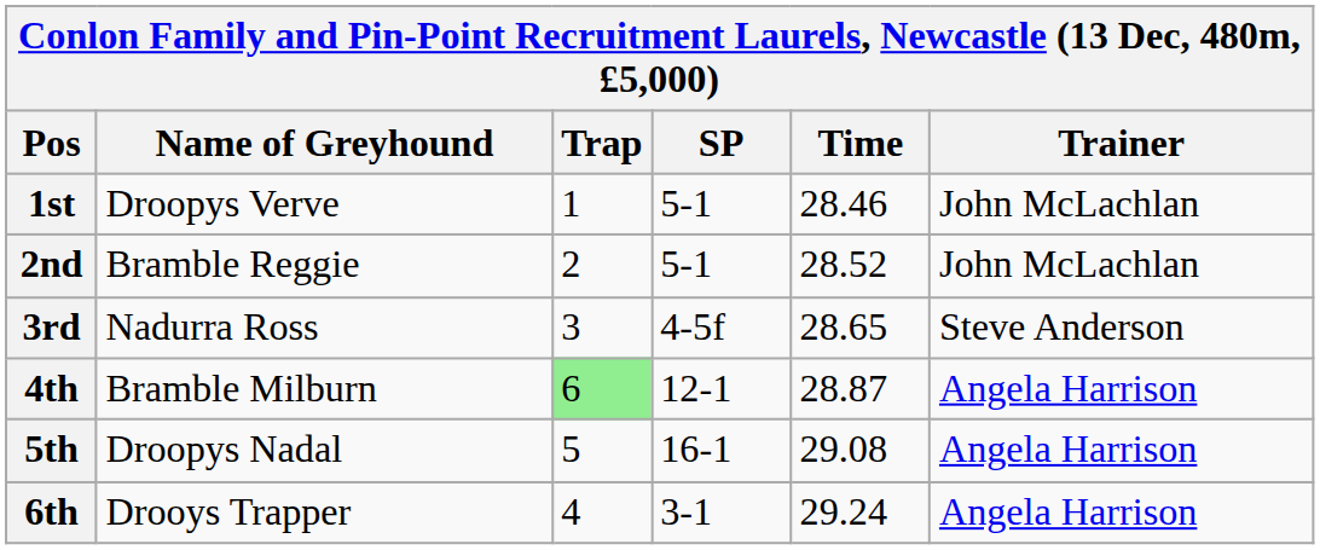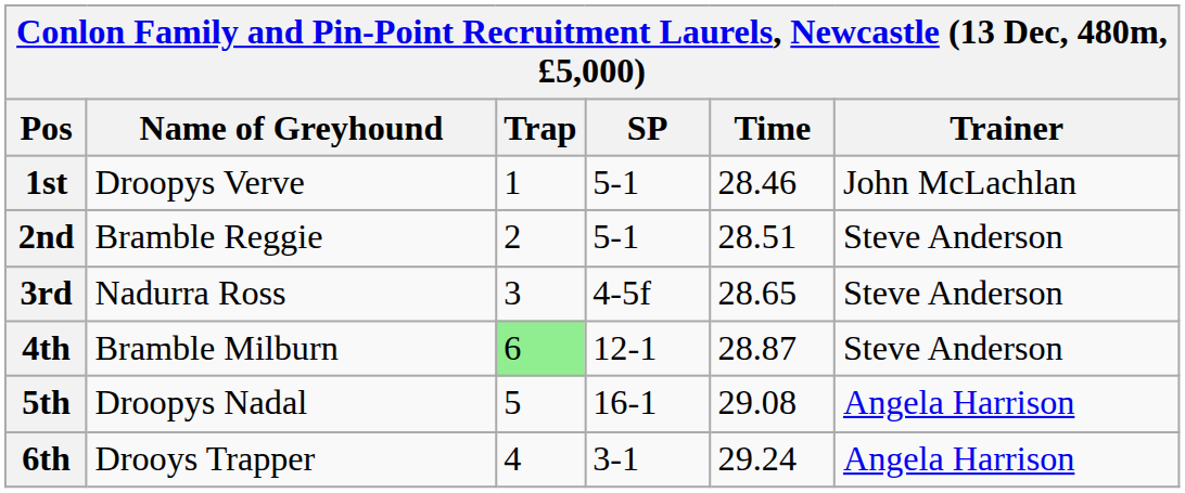2nd | Time: 28.52 -> 28.51
2nd | Trainer: John McLachlan -> Steve Anderson
4th | Trainer: Angela Harrison -> Steve Anderson
